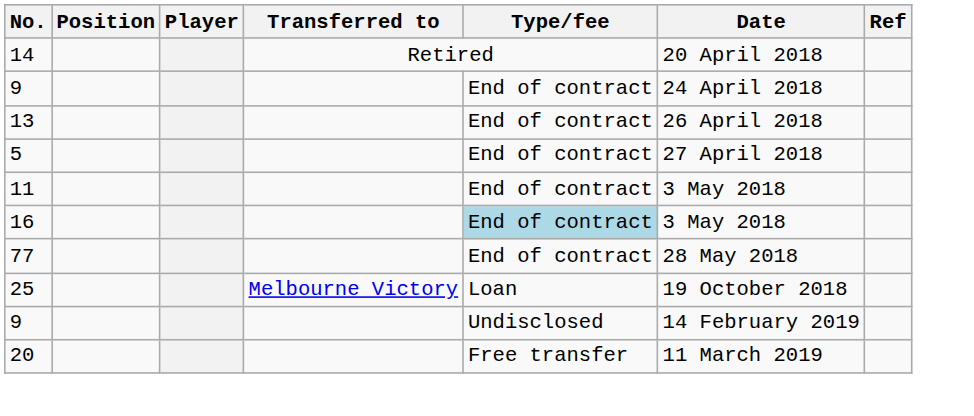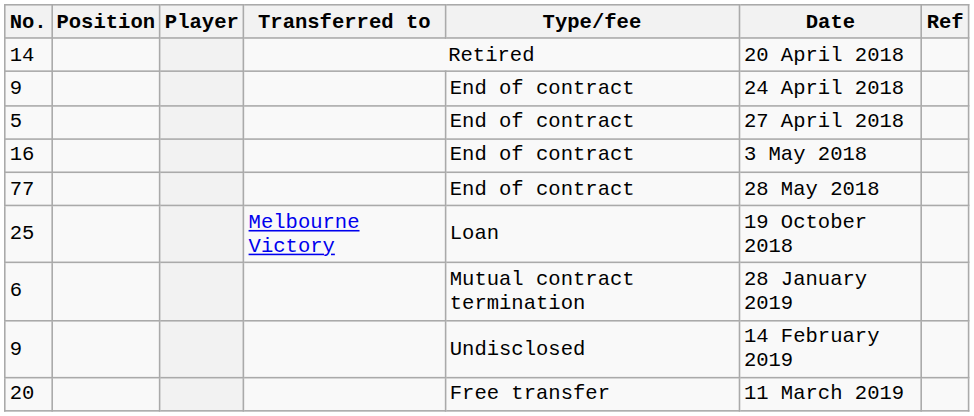- row: 13 | End of contract | 26 April 2018
- row: 11 | End of contract | 3 May 2018
16 | Type/fee: lightblue background -> no background
+ row: 6 | Mutual contract termination | 28 January 2019
